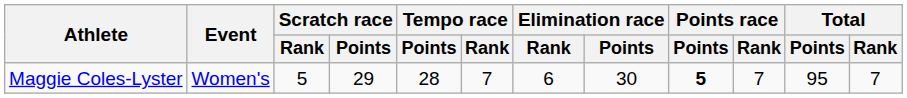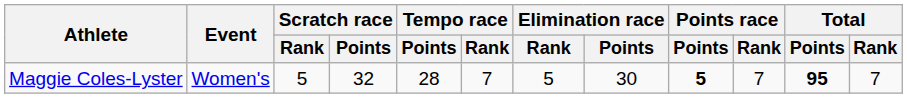Maggie Coles-Lyster | Scratch race / Points: 29 -> 32
Maggie Coles-Lyster | Elimination race / Rank: 6 -> 5
Maggie Coles-Lyster | Total / Points: normal -> bold
